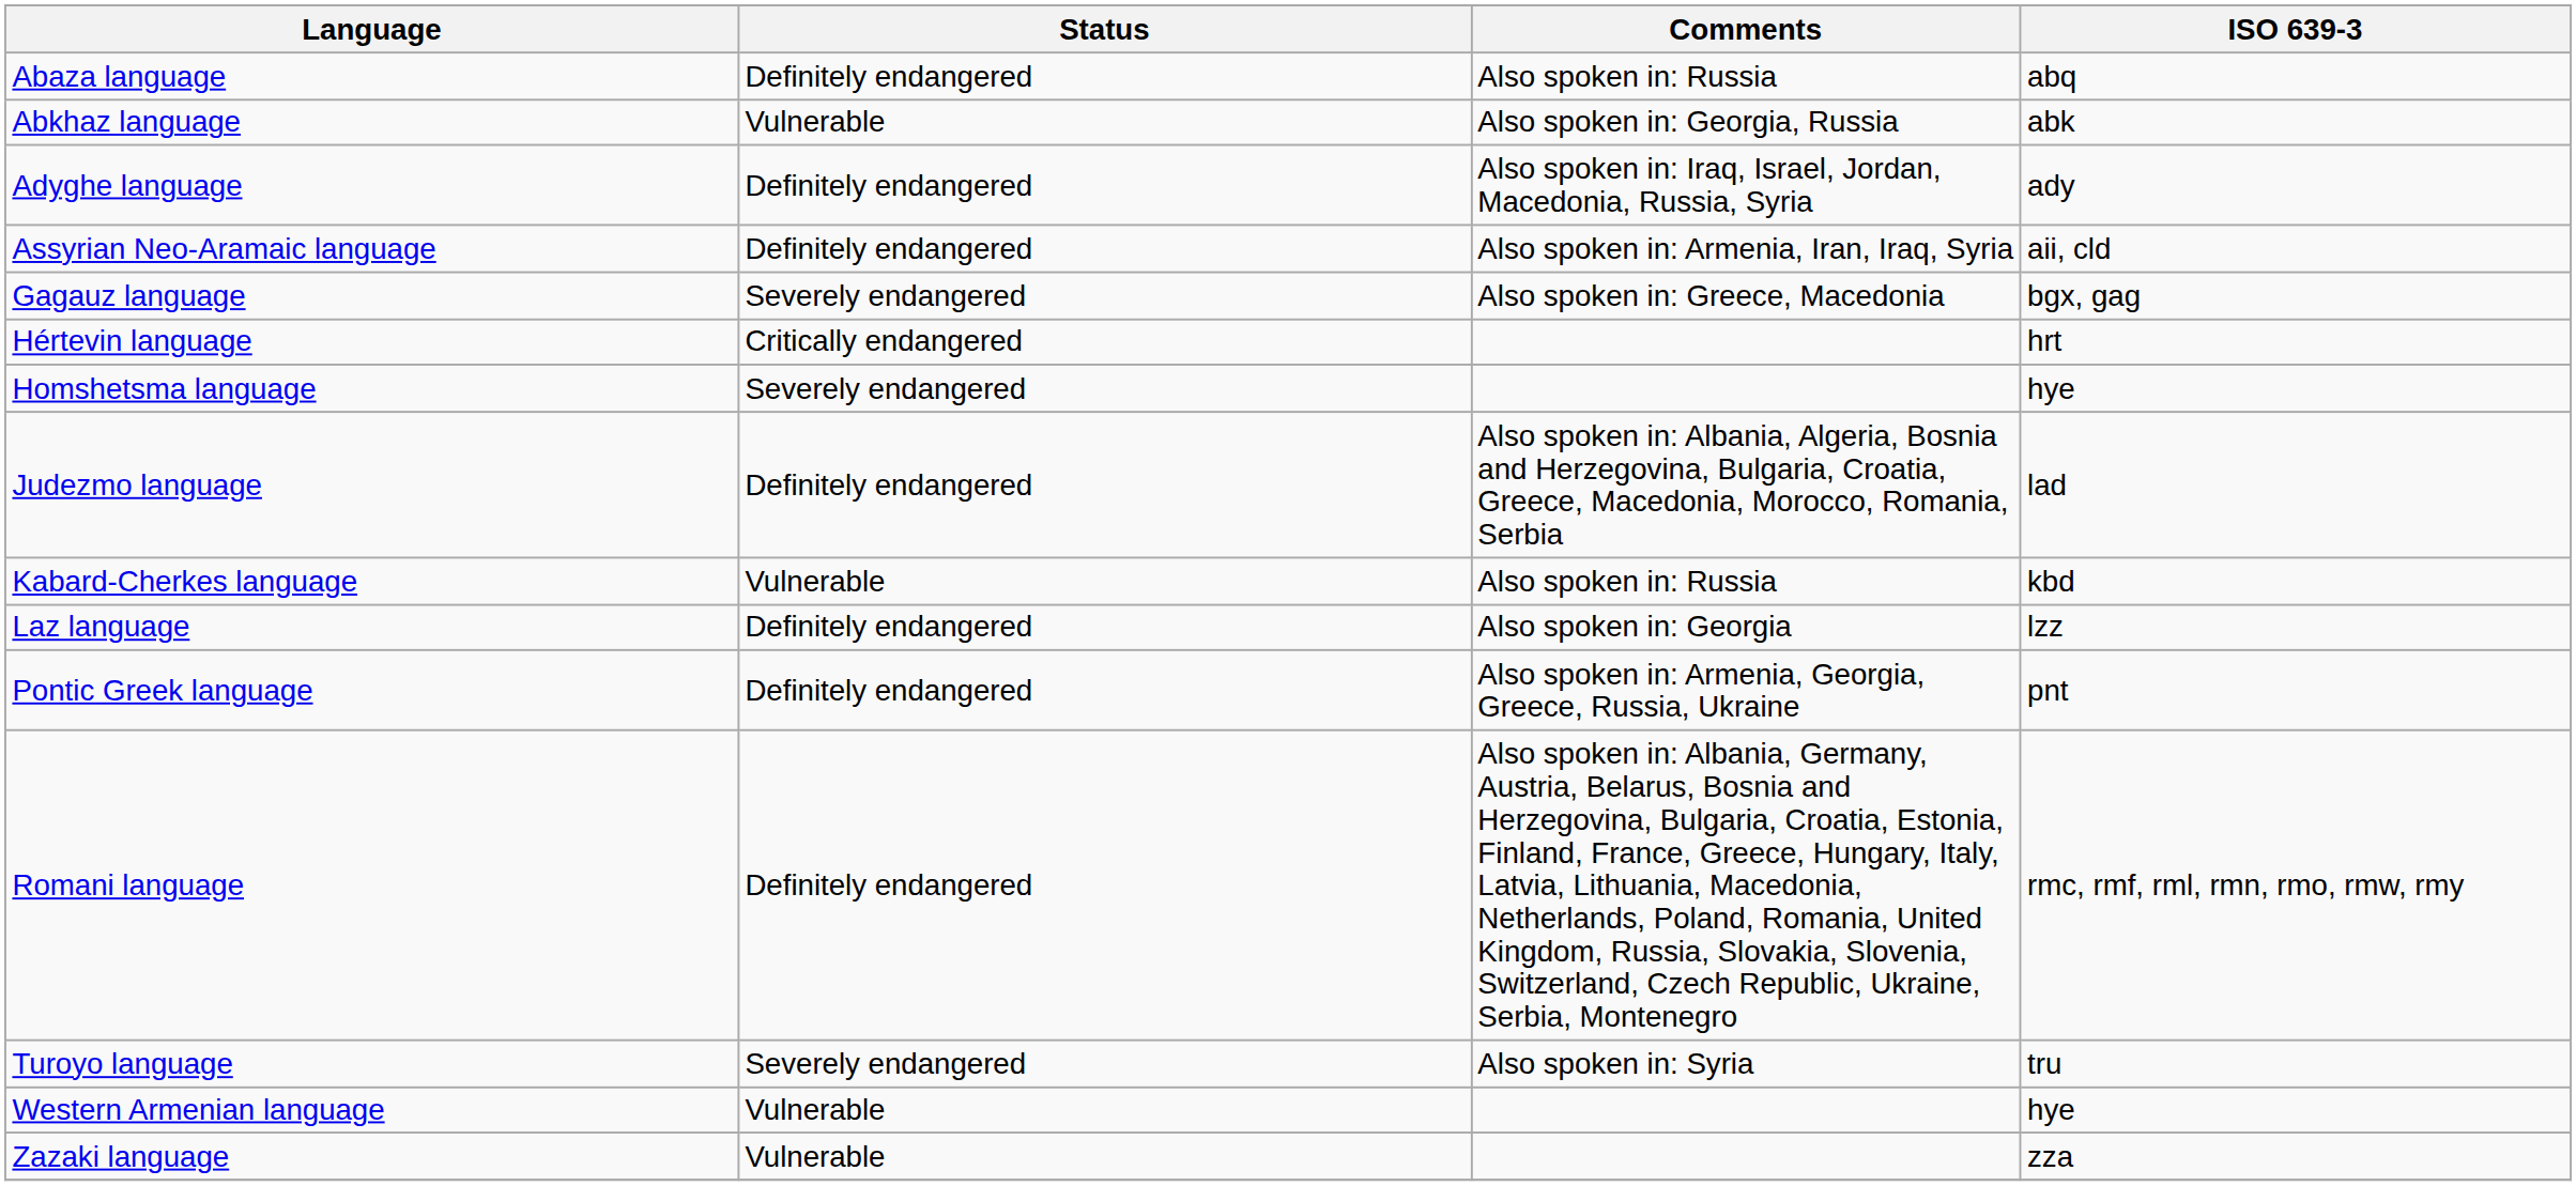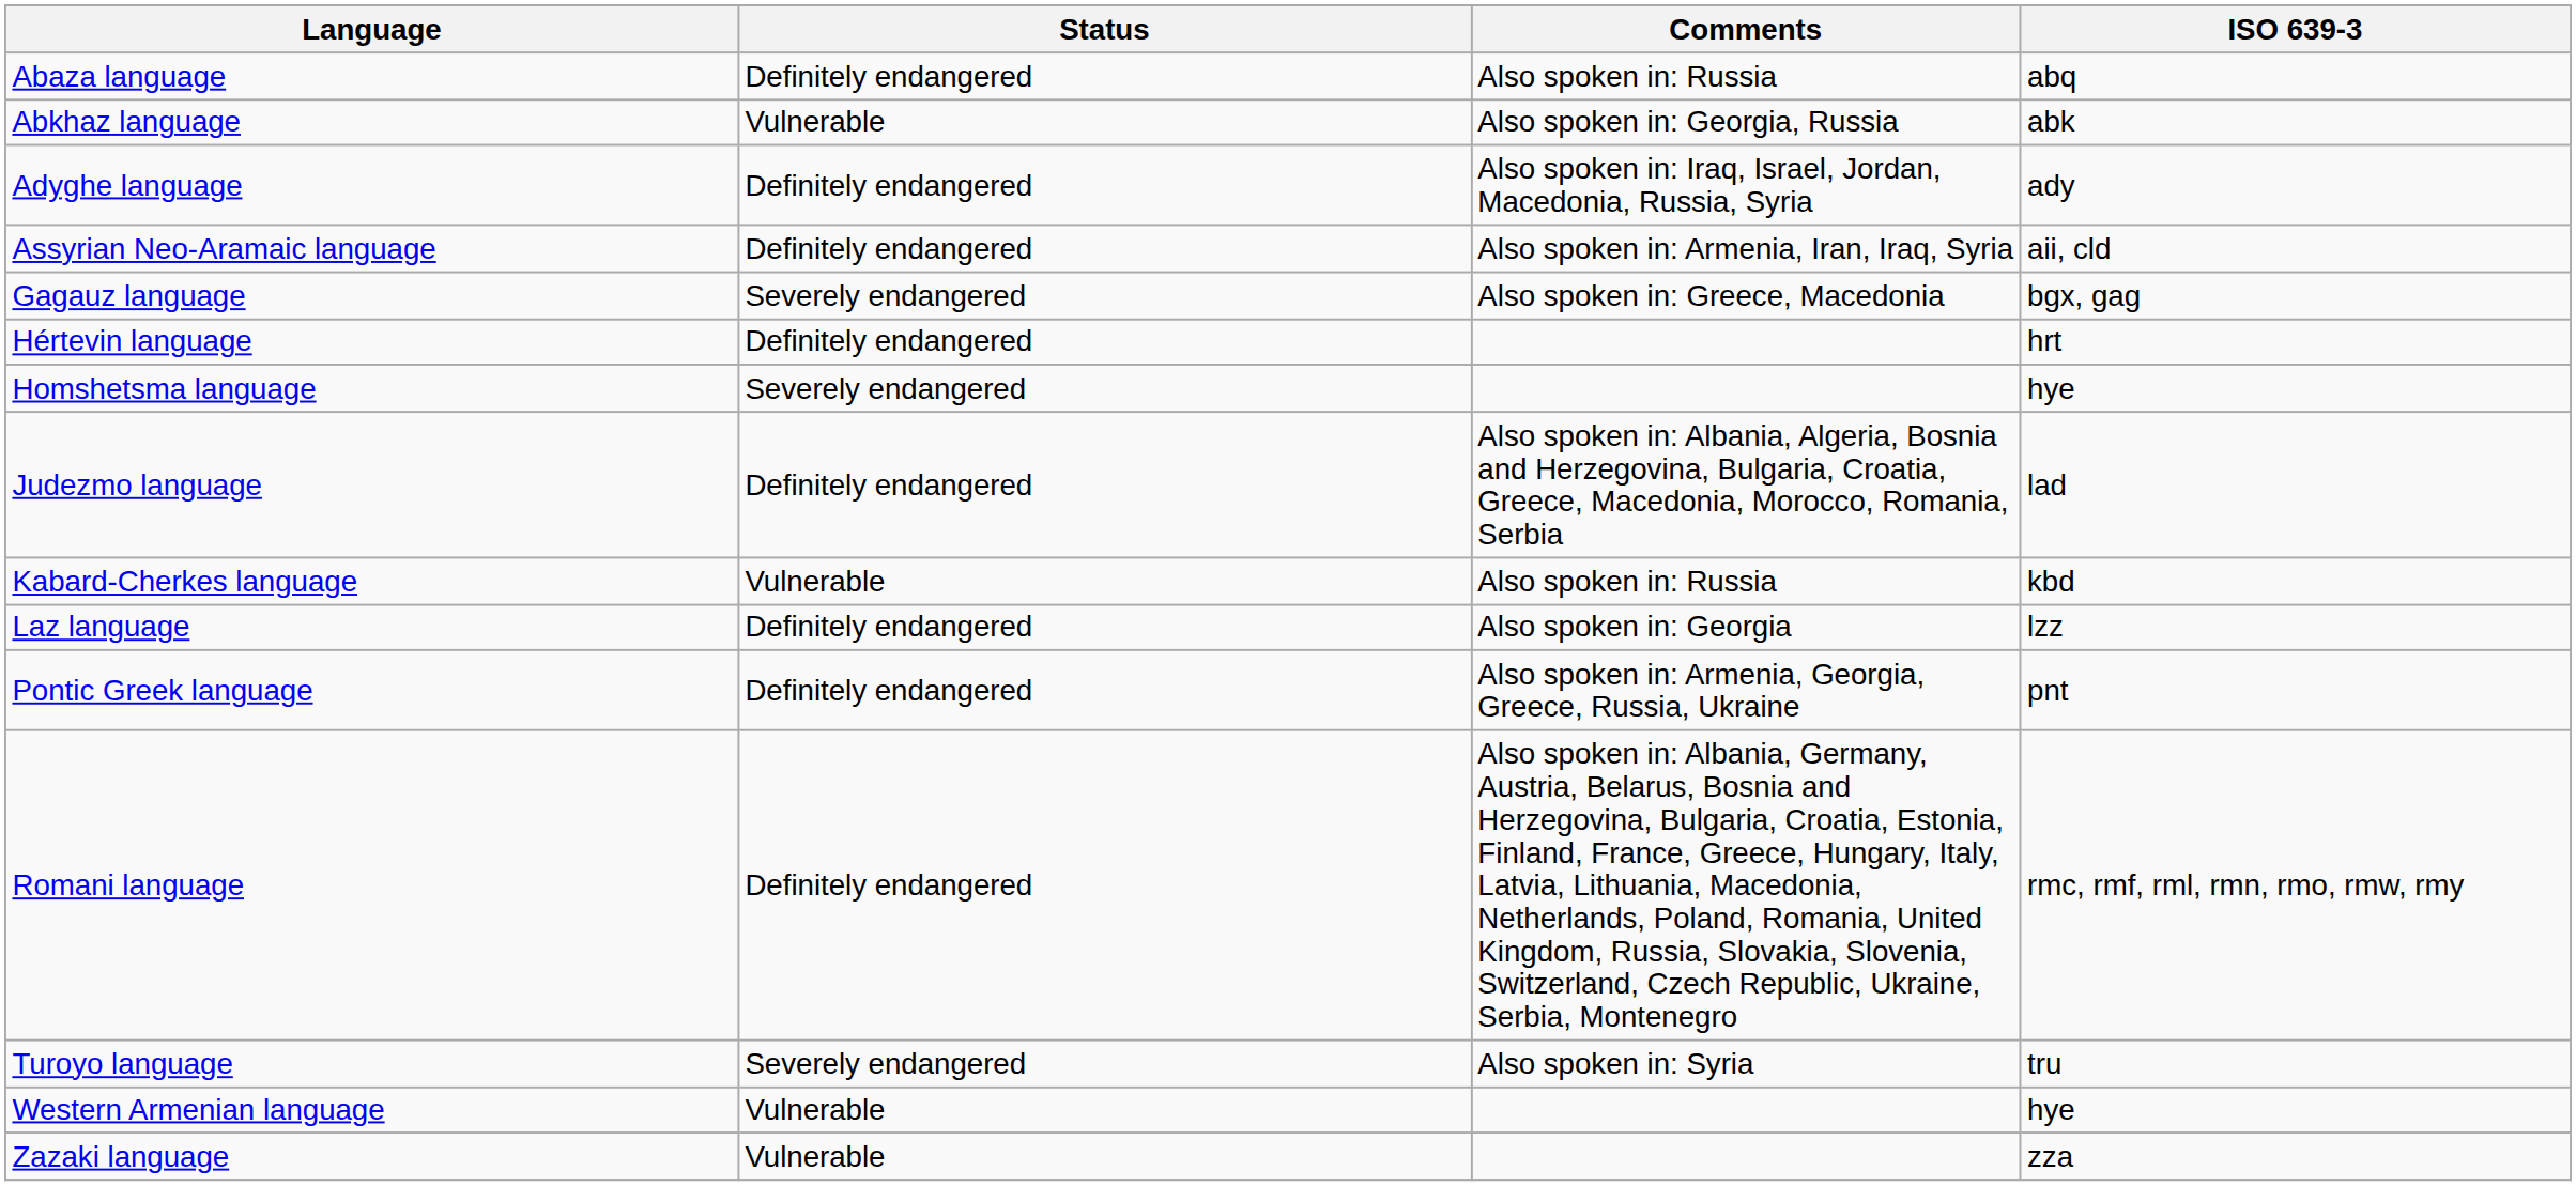Hértevin language | Status: Critically endangered -> Definitely endangered
